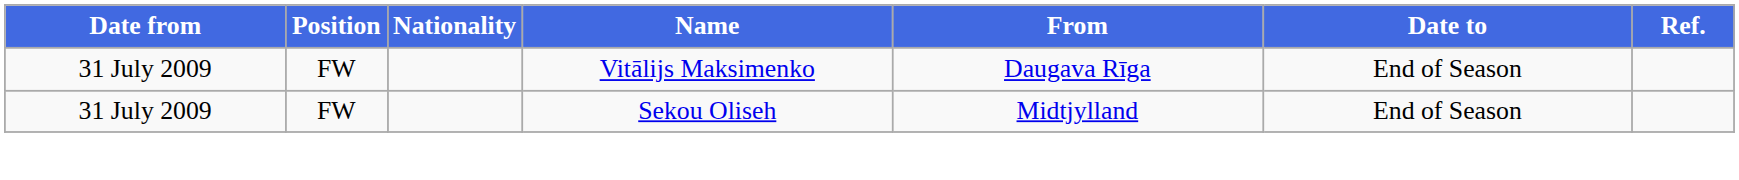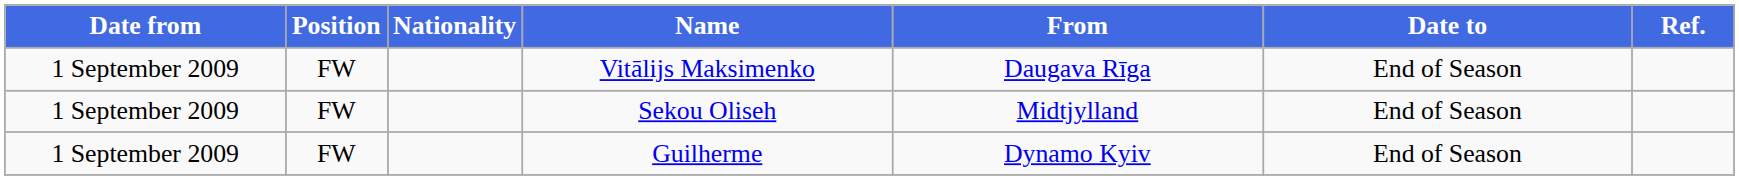Vitālijs Maksimenko | Date from: 31 July 2009 -> 1 September 2009
Sekou Oliseh | Date from: 31 July 2009 -> 1 September 2009
+ row: 1 September 2009 | FW | Guilherme | Dynamo Kyiv | End of Season
